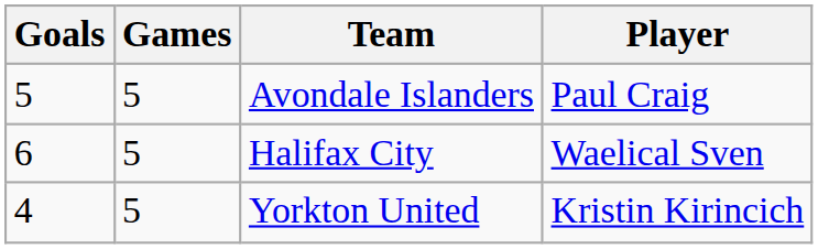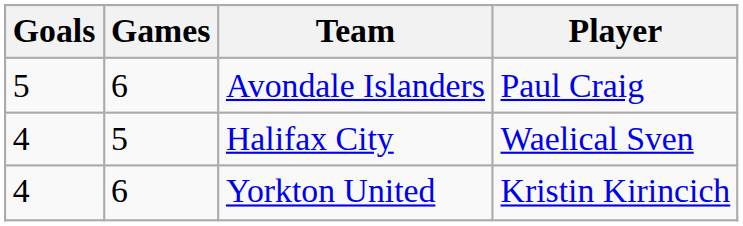Avondale Islanders | Games: 5 -> 6
Halifax City | Goals: 6 -> 4
Yorkton United | Games: 5 -> 6
